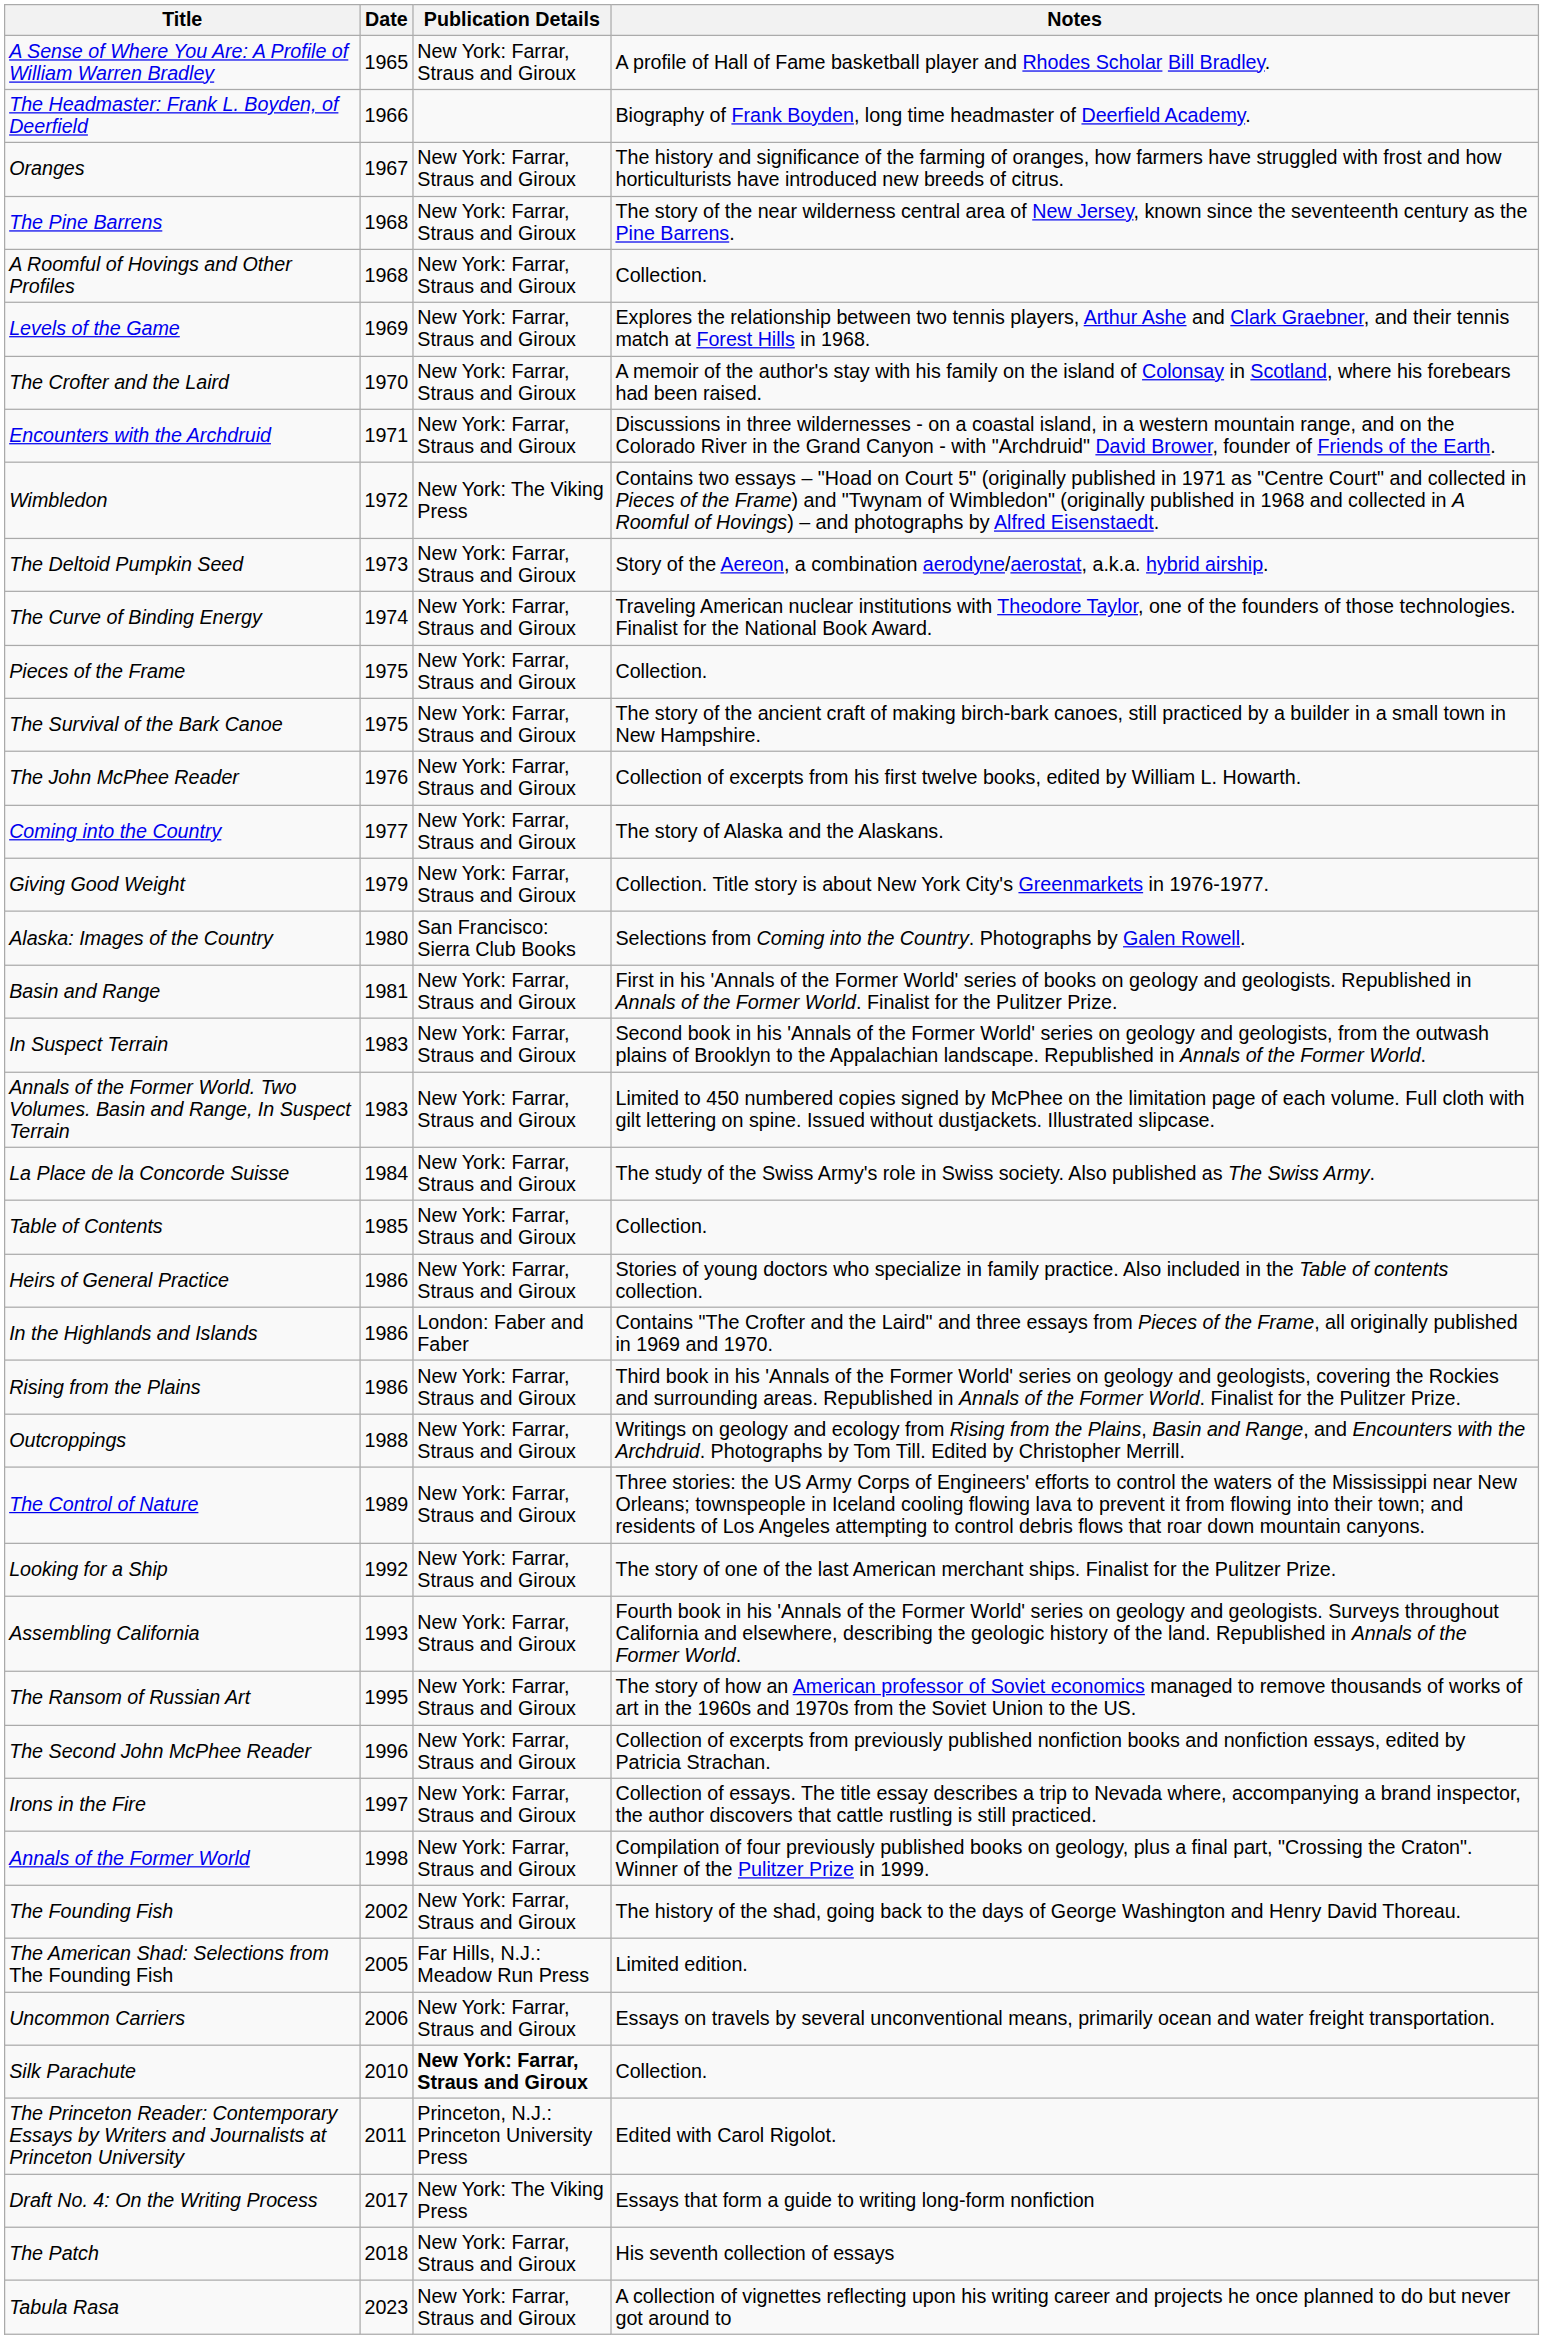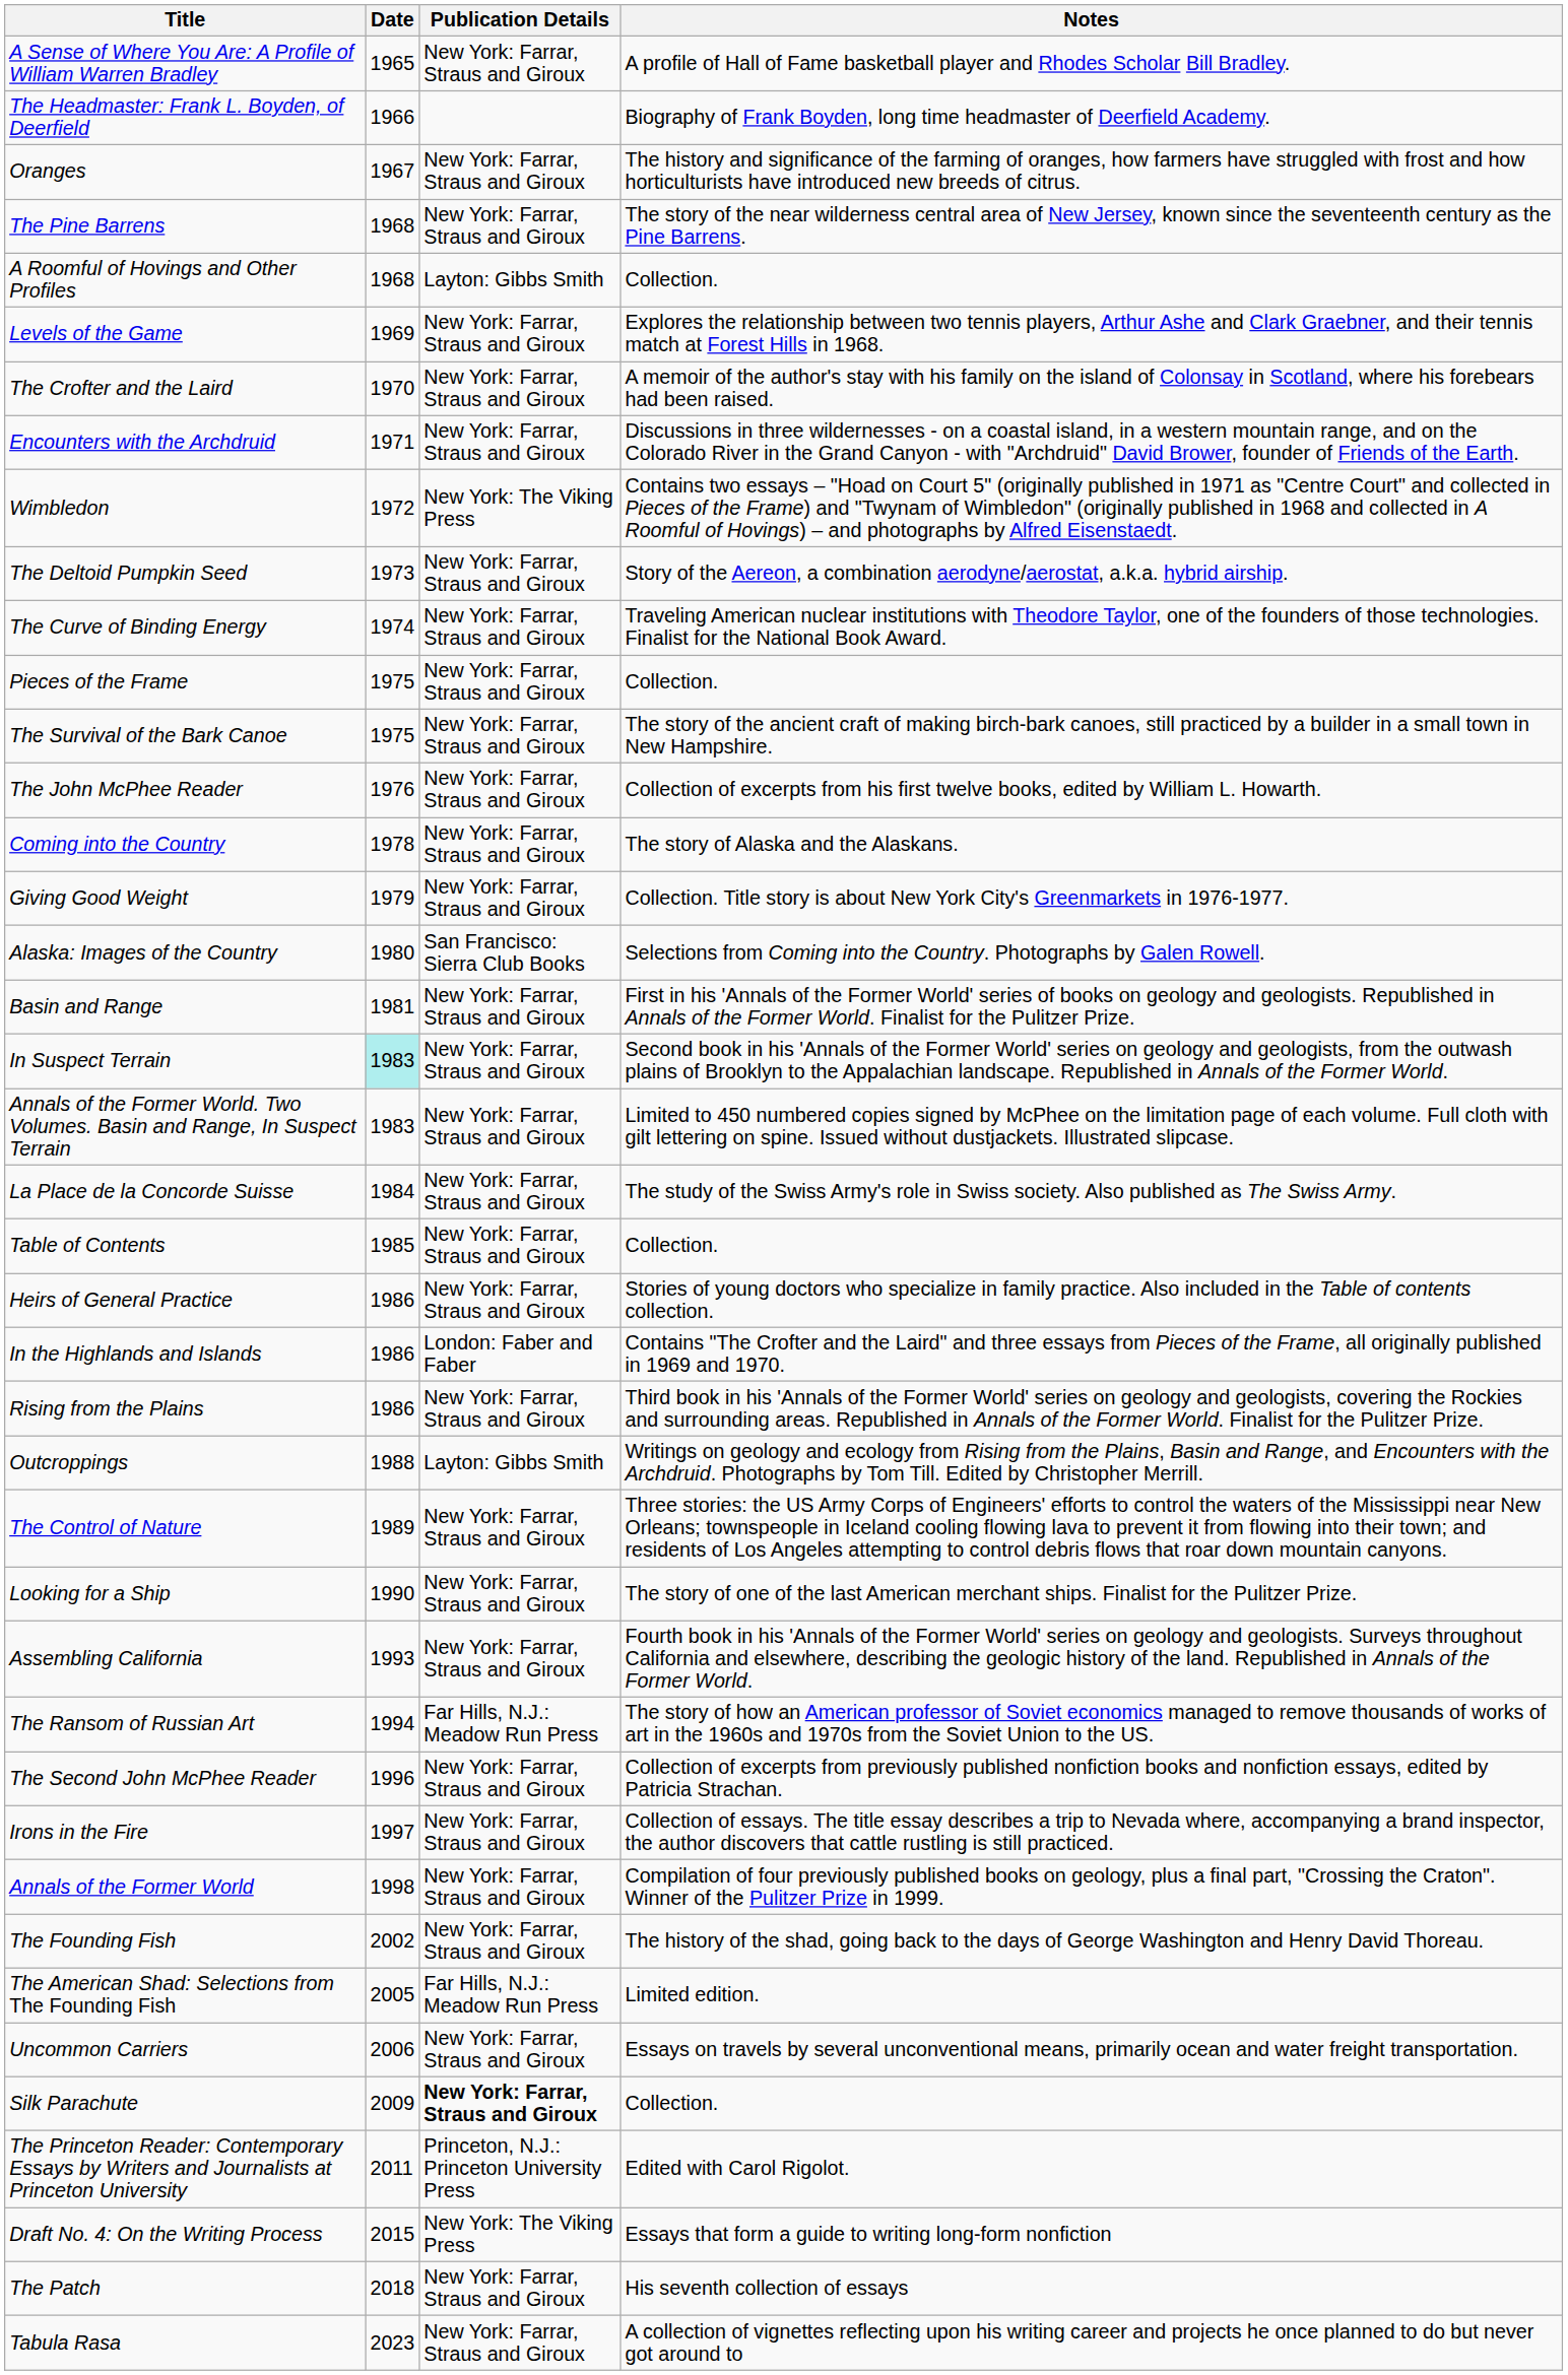A Roomful of Hovings and Other Profiles | Publication Details: New York: Farrar, Straus and Giroux -> Layton: Gibbs Smith
Coming into the Country | Date: 1977 -> 1978
In Suspect Terrain | Date: no background -> paleturquoise background
Outcroppings | Publication Details: New York: Farrar, Straus and Giroux -> Layton: Gibbs Smith
Looking for a Ship | Date: 1992 -> 1990
The Ransom of Russian Art | Date: 1995 -> 1994
The Ransom of Russian Art | Publication Details: New York: Farrar, Straus and Giroux -> Far Hills, N.J.: Meadow Run Press
Silk Parachute | Date: 2010 -> 2009
Draft No. 4: On the Writing Process | Date: 2017 -> 2015
